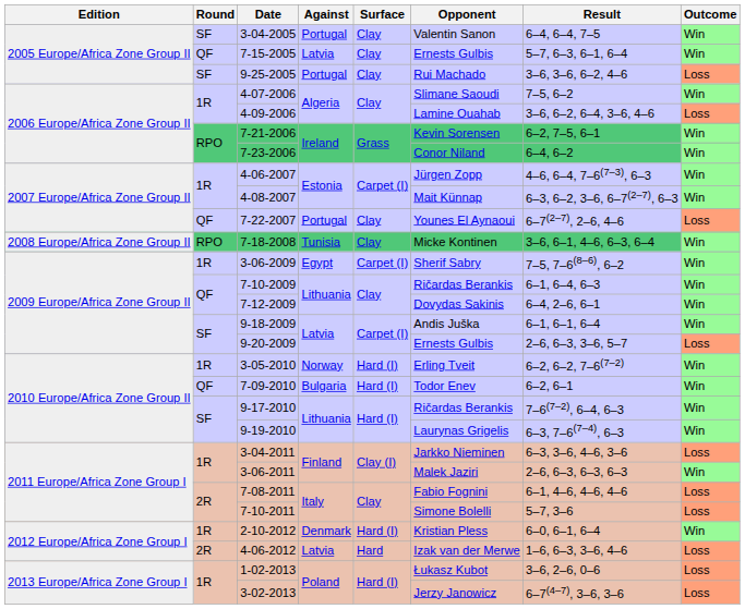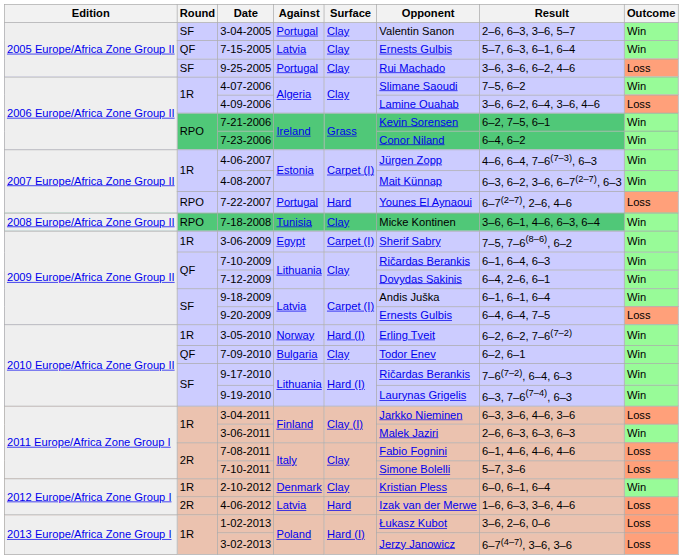3-04-2005 | Result: 6–4, 6–4, 7–5 -> 2–6, 6–3, 3–6, 5–7
7-22-2007 | Round: QF -> RPO
7-22-2007 | Surface: Clay -> Hard
9-20-2009 | Result: 2–6, 6–3, 3–6, 5–7 -> 6–4, 6–4, 7–5
7-09-2010 | Surface: Hard (I) -> Clay
2-10-2012 | Surface: Hard (I) -> Clay
